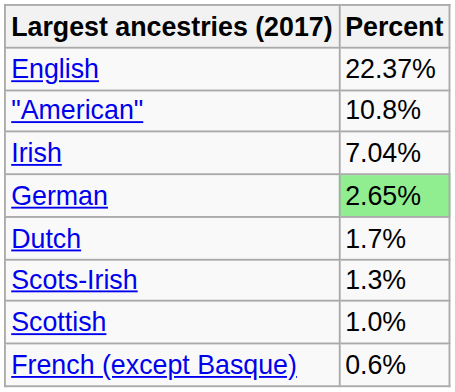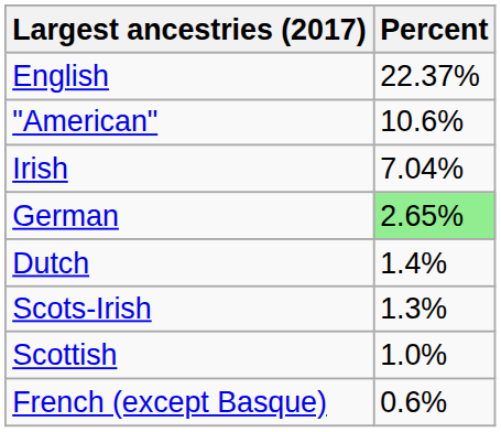"American" | Percent: 10.8% -> 10.6%
Dutch | Percent: 1.7% -> 1.4%
